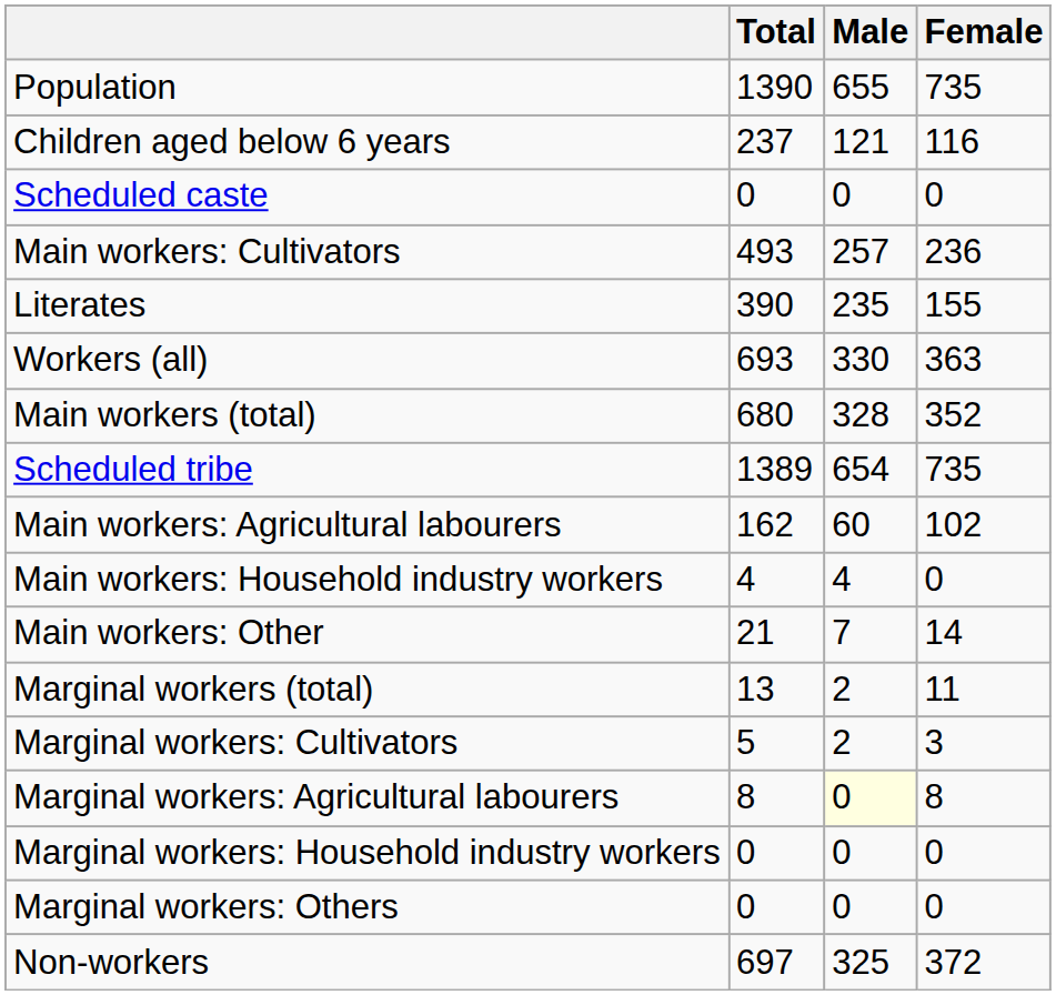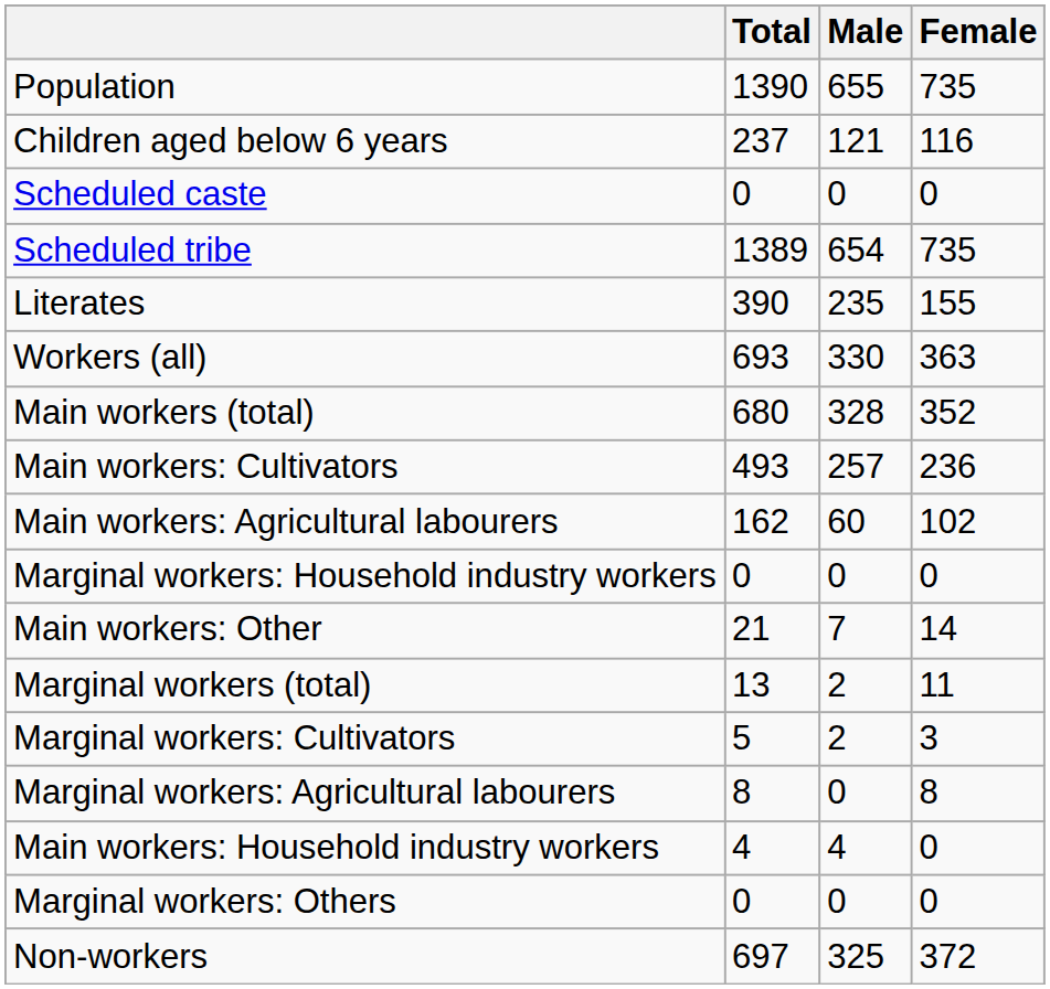rows swapped: Scheduled tribe <-> Main workers: Cultivators
rows swapped: Main workers: Household industry workers <-> Marginal workers: Household industry workers
Marginal workers: Agricultural labourers | Male: lightyellow background -> no background
